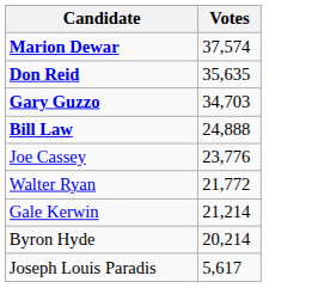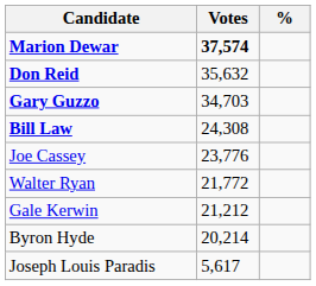+ column: %
Marion Dewar | Votes: normal -> bold
Don Reid | Votes: 35,635 -> 35,632
Bill Law | Votes: 24,888 -> 24,308
Gale Kerwin | Votes: 21,214 -> 21,212
